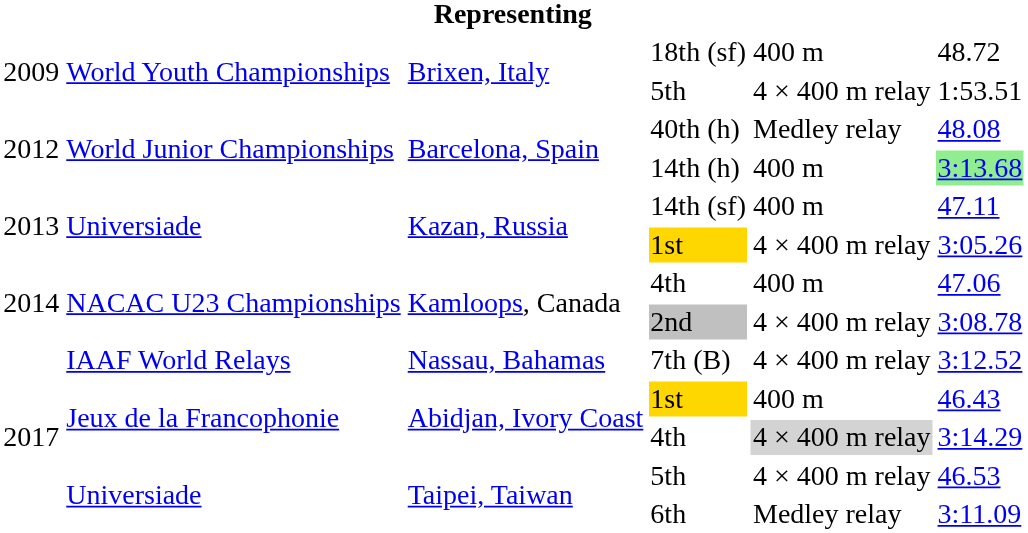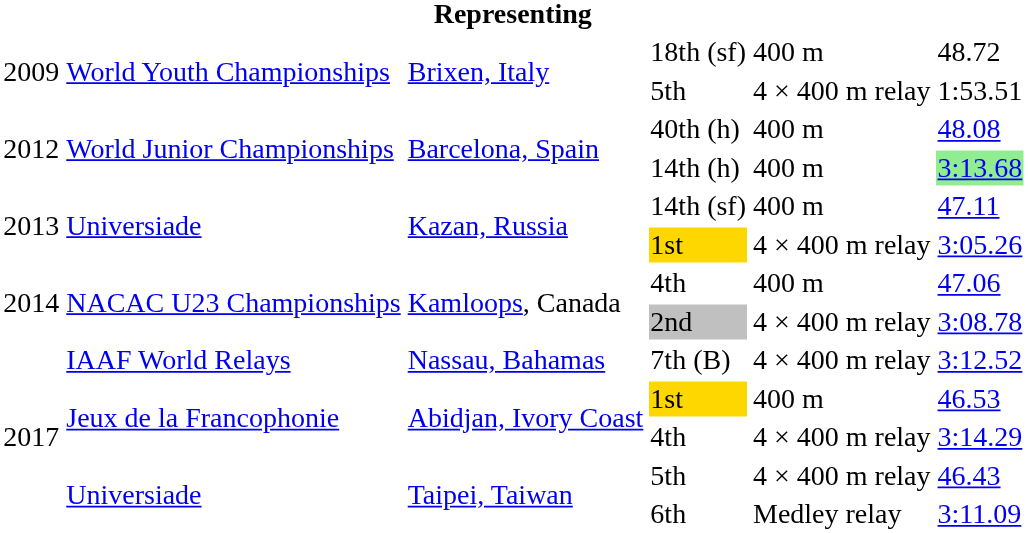40th (h) | column 5: Medley relay -> 400 m
Abidjan, Ivory Coast / 1st | column 6: 46.43 -> 46.53
Abidjan, Ivory Coast / 4th | column 5: lightgrey background -> no background
Taipei, Taiwan / 5th | column 6: 46.53 -> 46.43
